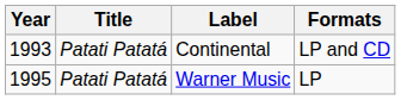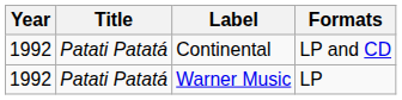Continental | Year: 1993 -> 1992
Warner Music | Year: 1995 -> 1992
